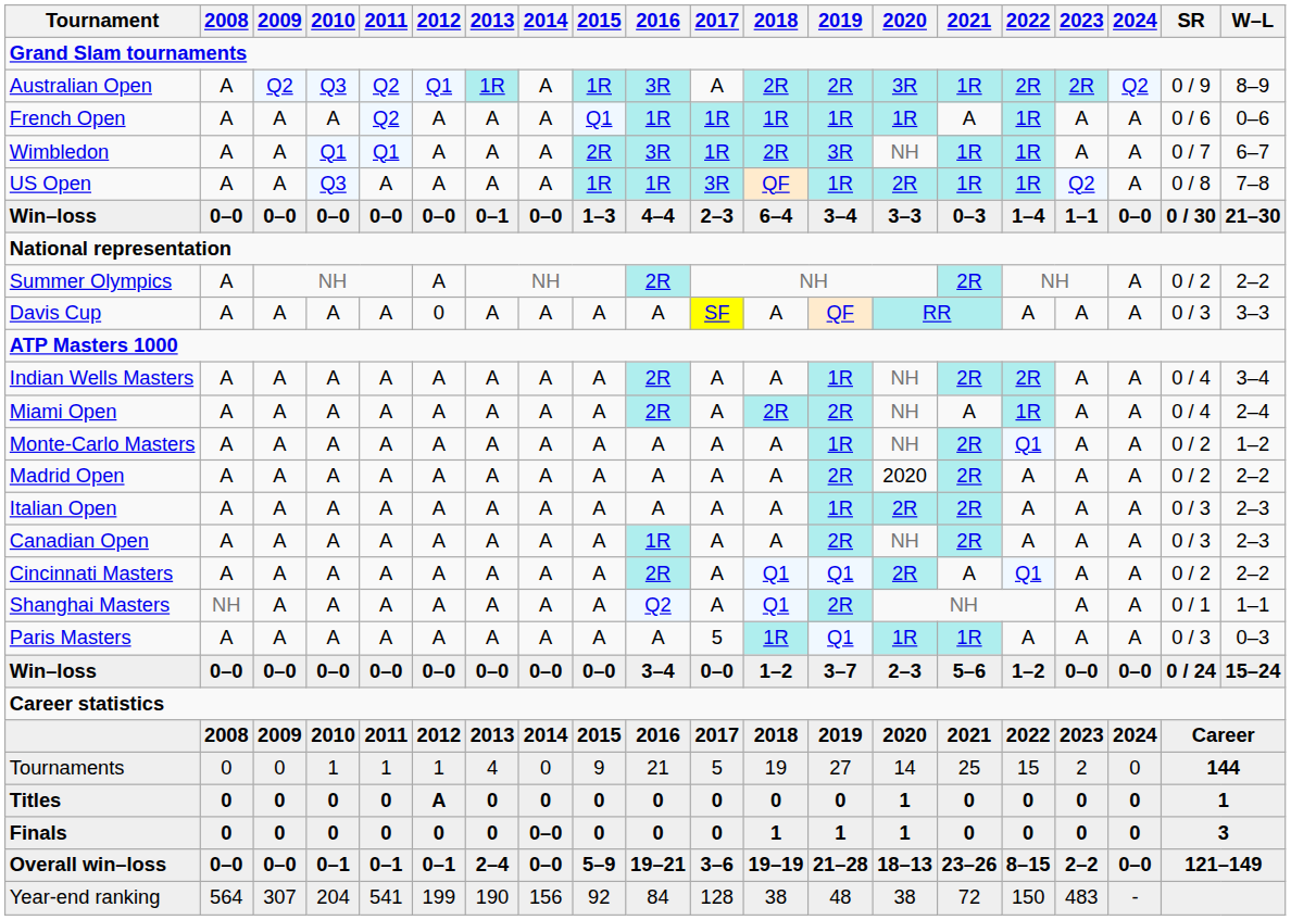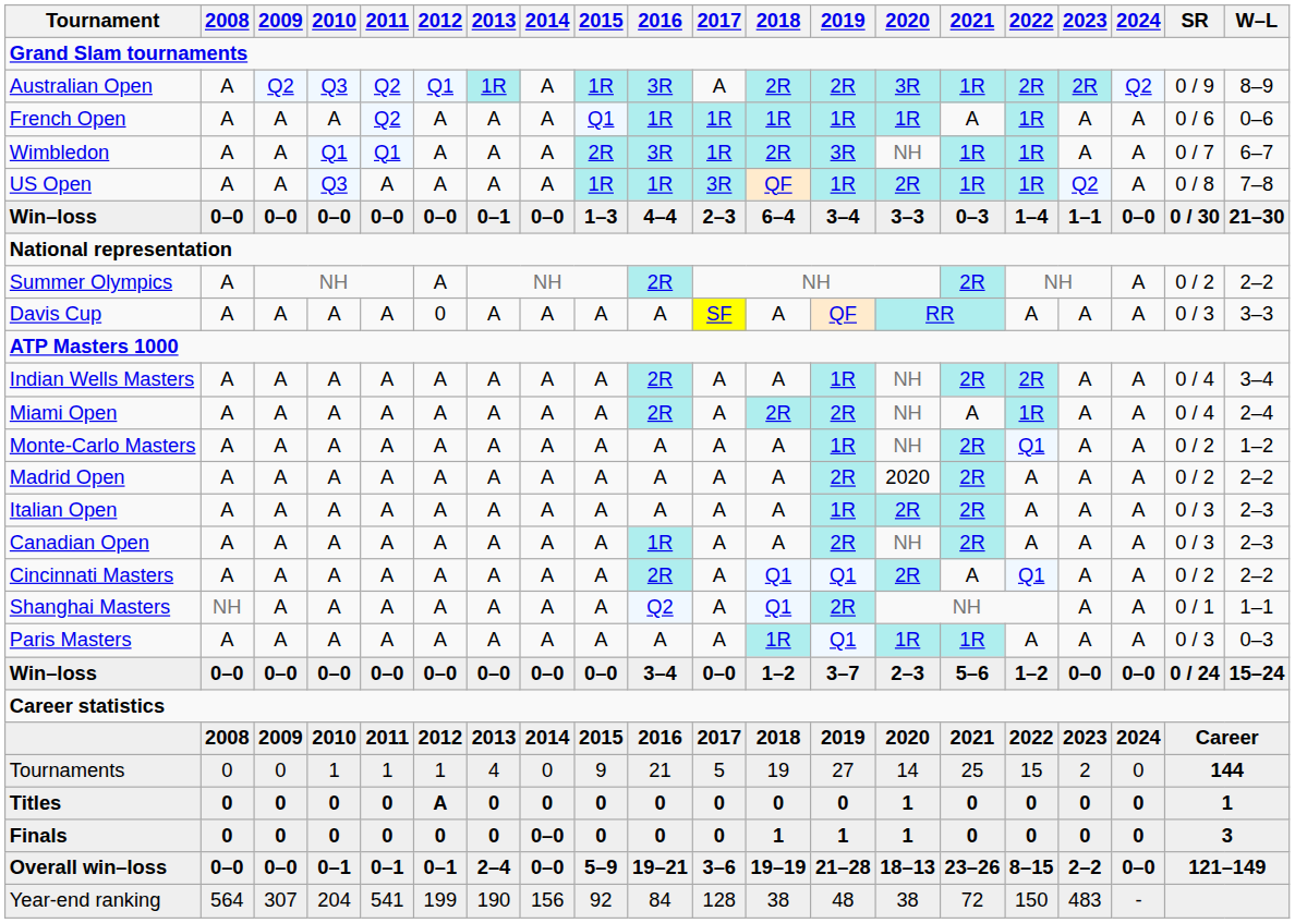Paris Masters | 2017: 5 -> A
